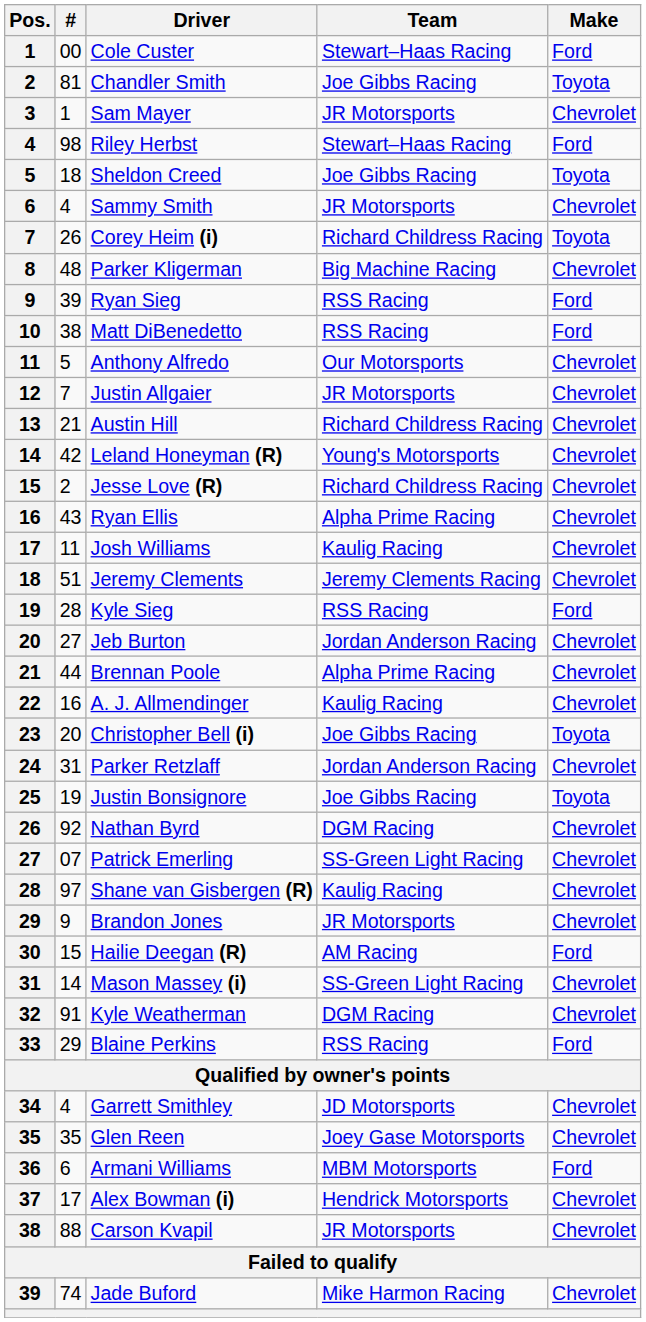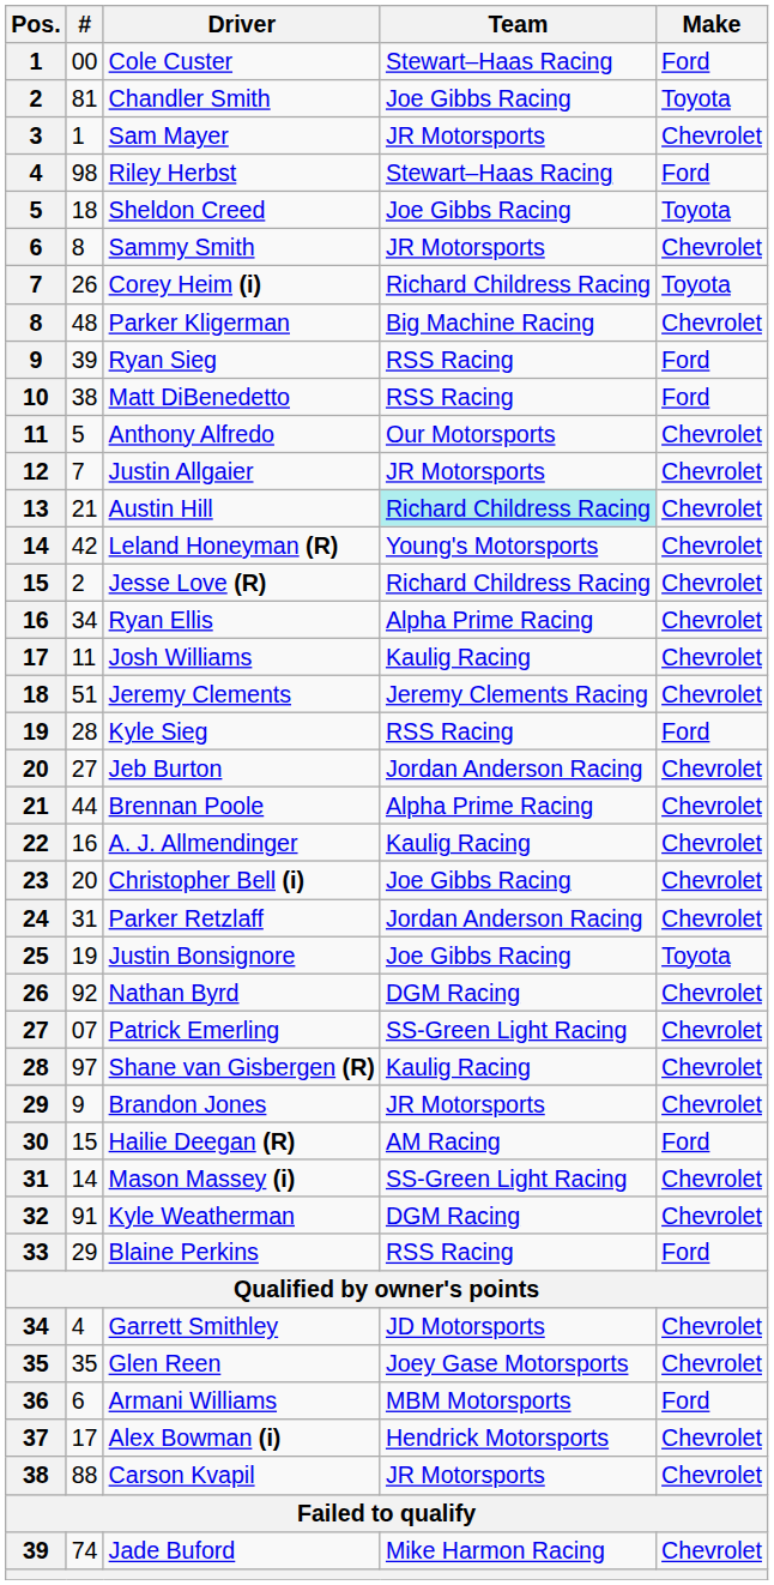Sammy Smith | #: 4 -> 8
Austin Hill | Team: no background -> paleturquoise background
Ryan Ellis | #: 43 -> 34
Christopher Bell (i) | Make: Toyota -> Chevrolet
